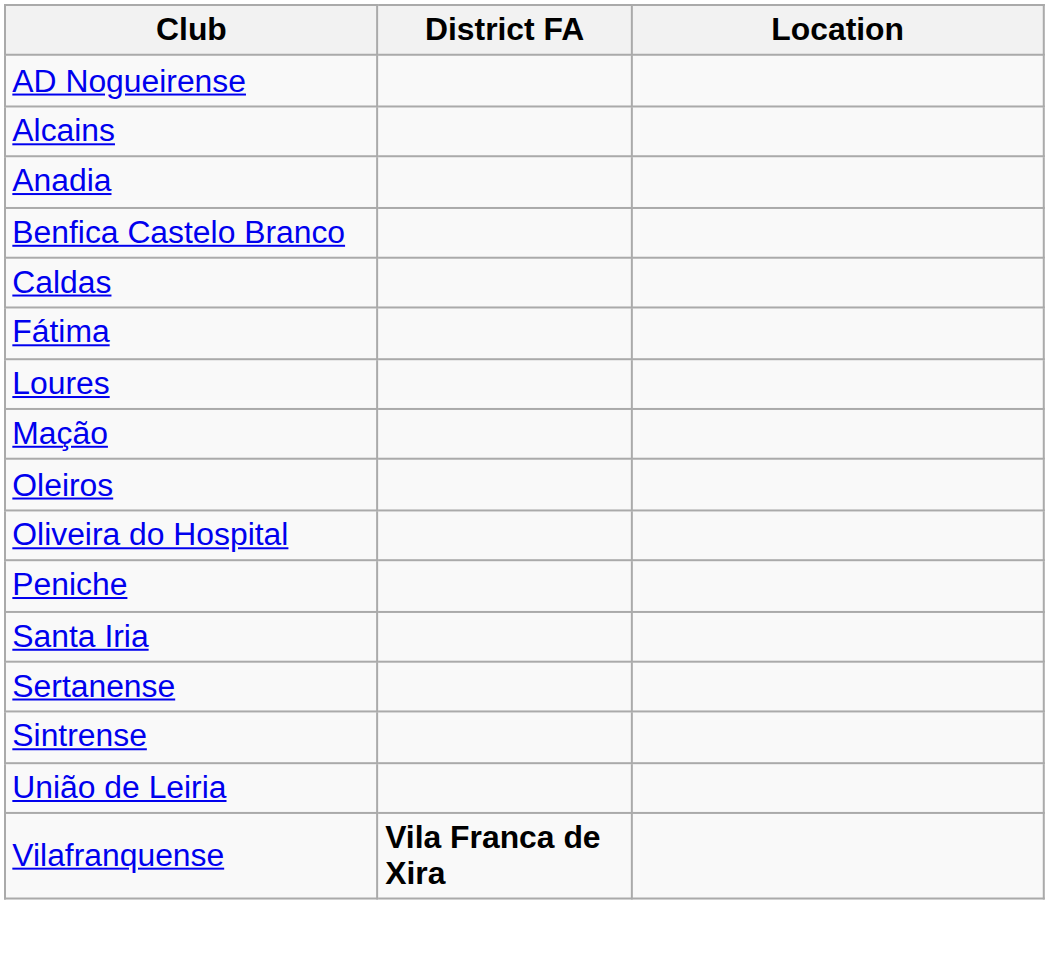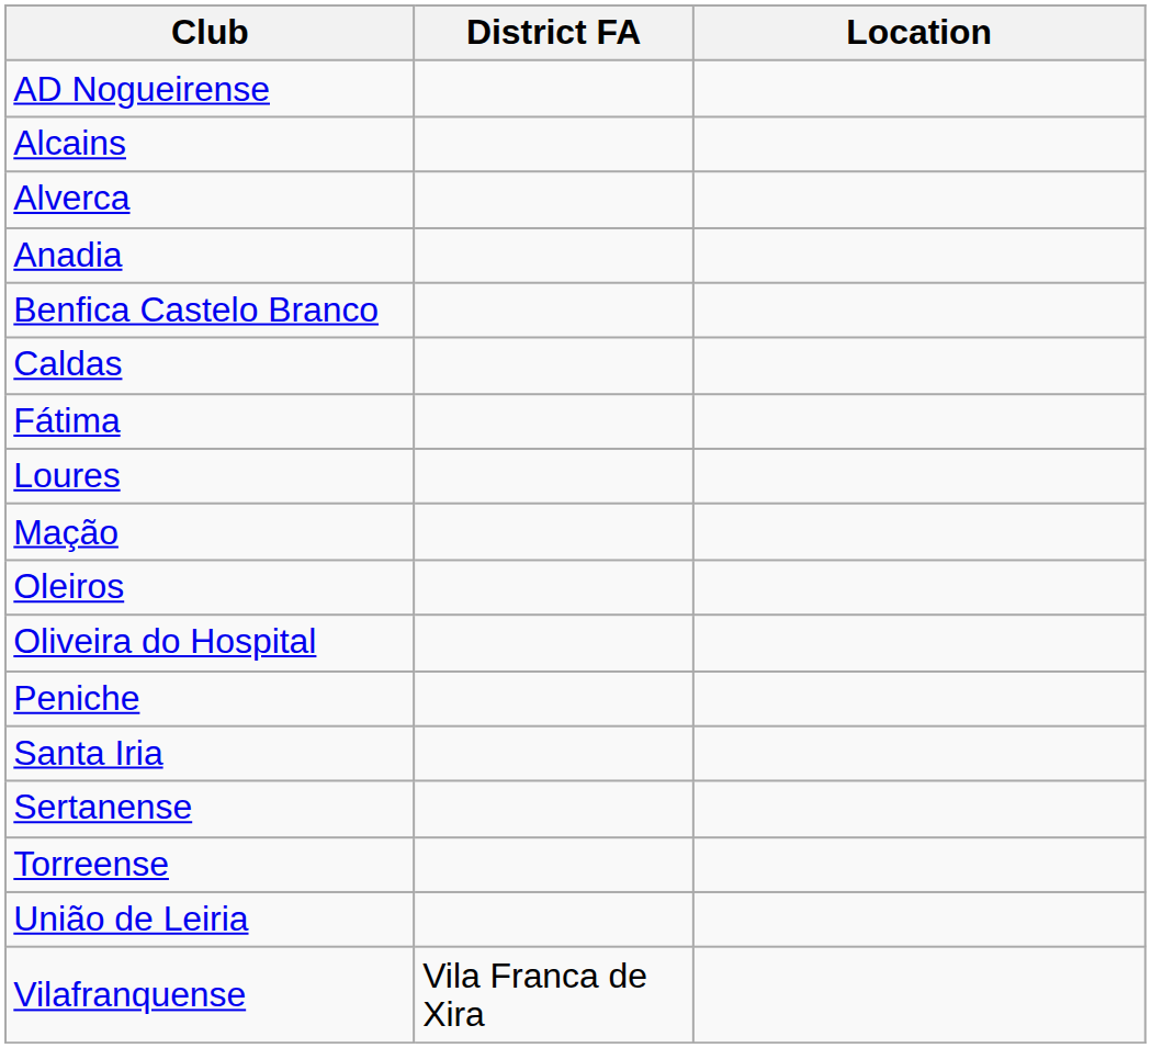+ row: Alverca
- row: Sintrense
+ row: Torreense
Vilafranquense | District FA: bold -> normal
